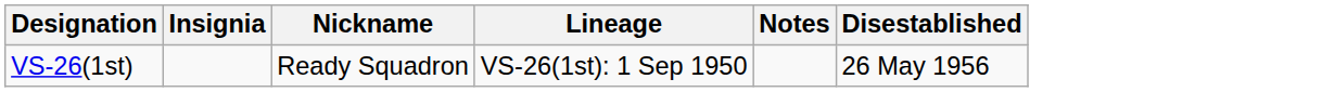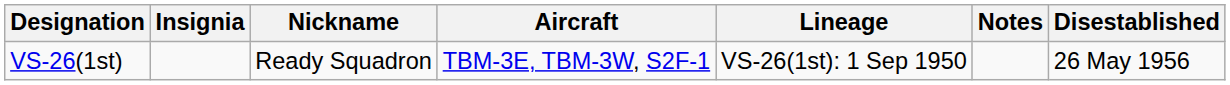+ column: Aircraft | TBM-3E, TBM-3W, S2F-1
